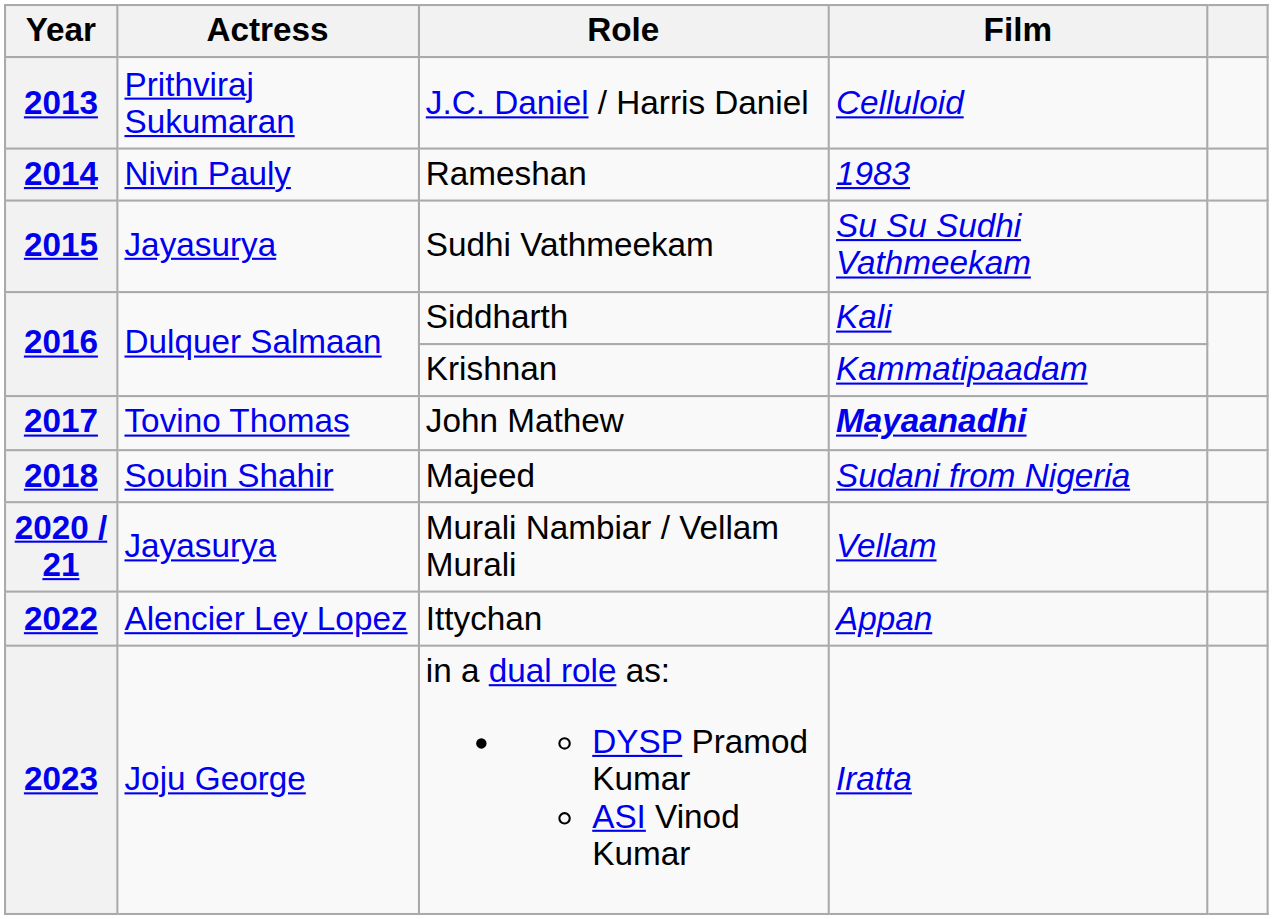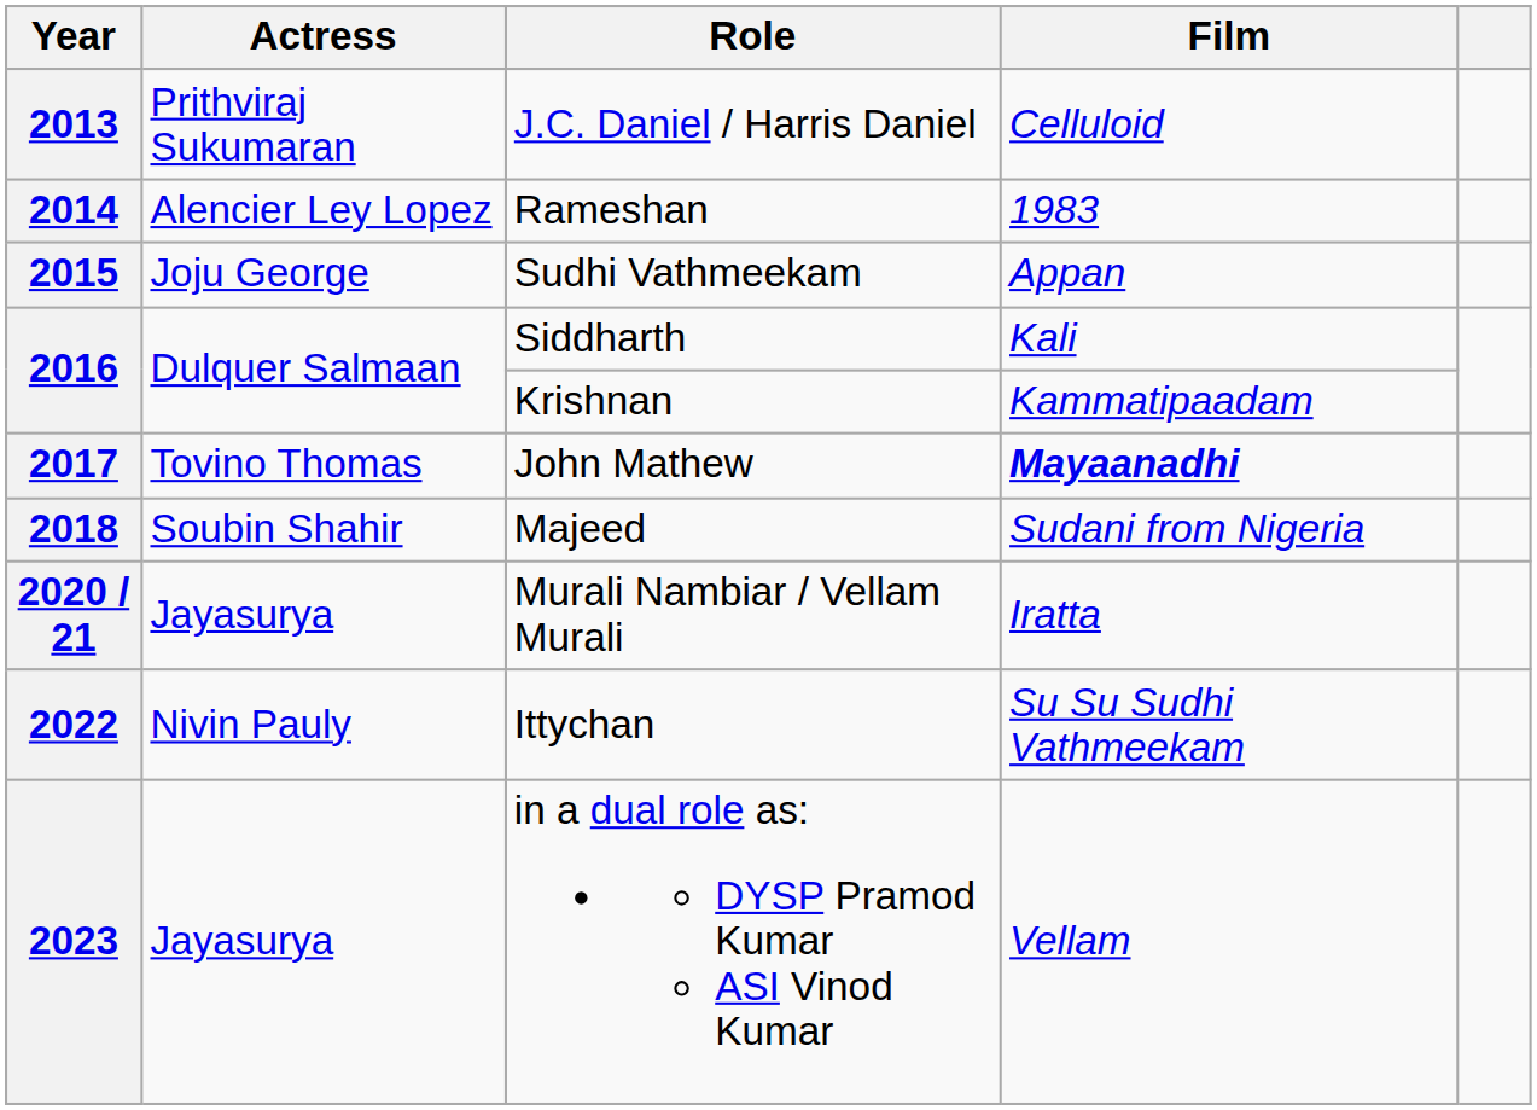2014 | Actress: Nivin Pauly -> Alencier Ley Lopez
2015 | Actress: Jayasurya -> Joju George
2015 | Film: Su Su Sudhi Vathmeekam -> Appan
2020 / 21 | Film: Vellam -> Iratta
2022 | Actress: Alencier Ley Lopez -> Nivin Pauly
2022 | Film: Appan -> Su Su Sudhi Vathmeekam
2023 | Actress: Joju George -> Jayasurya
2023 | Film: Iratta -> Vellam
